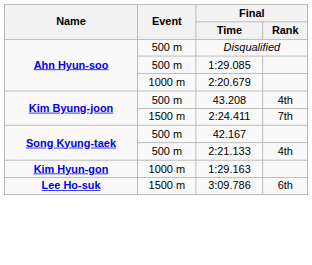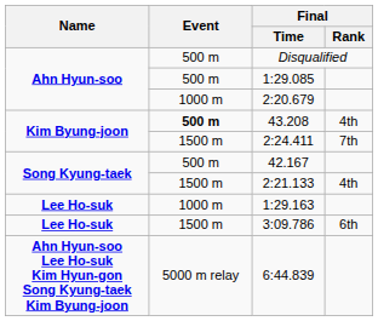43.208 | Event: normal -> bold
2:21.133 | Event: 500 m -> 1500 m
1:29.163 | Name: Kim Hyun-gon -> Lee Ho-suk
+ row: Ahn Hyun-soo Lee Ho-suk Kim Hyun-gon Song Kyung-taek Kim Byung-joon | 5000 m relay | 6:44.839
